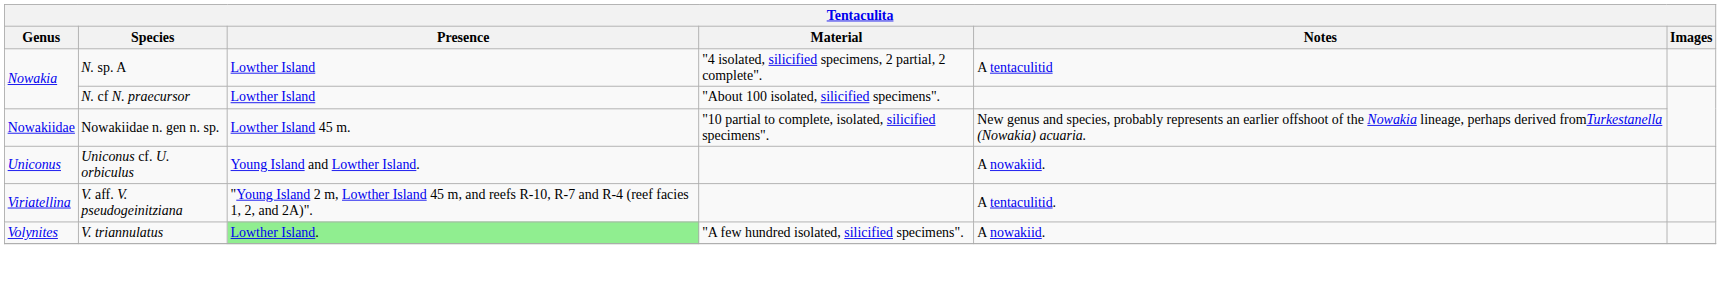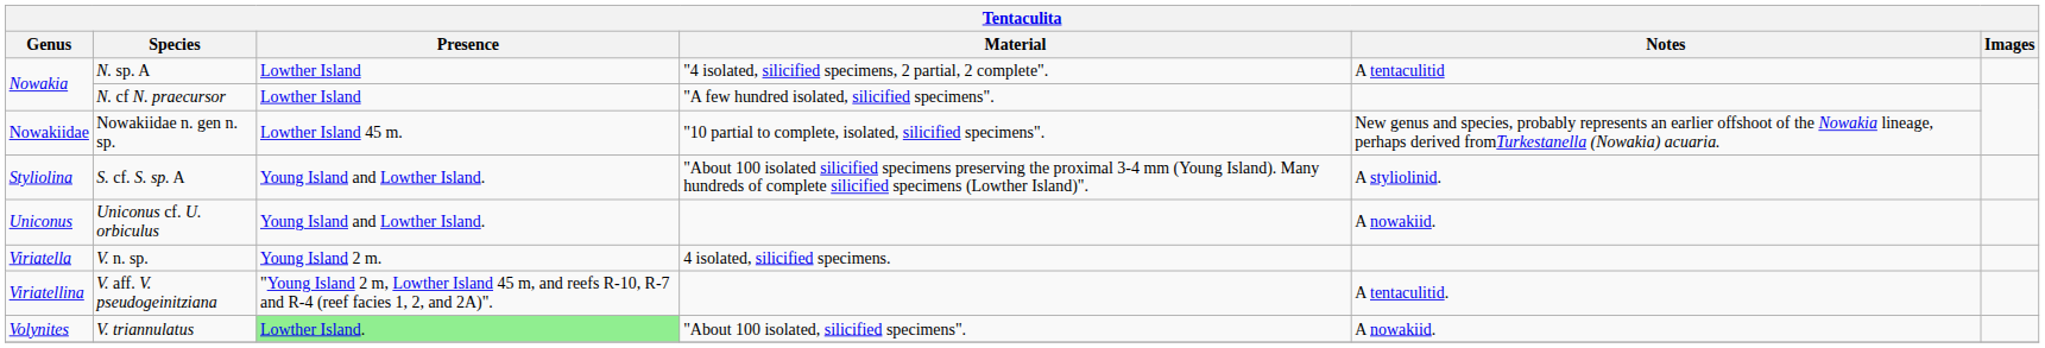N. cf N. praecursor | Material: "About 100 isolated, silicified specimens". -> "A few hundred isolated, silicified specimens".
+ row: Styliolina | S. cf. S. sp. A | Young Island and Lowther Island. | "About 100 isolated silicified specimens preserving the proximal 3-4 mm (Young Island). Many hundreds of complete silicified specimens (Lowther Island)". | A styliolinid.
+ row: Viriatella | V. n. sp. | Young Island 2 m. | 4 isolated, silicified specimens.
V. triannulatus | Material: "A few hundred isolated, silicified specimens". -> "About 100 isolated, silicified specimens".
